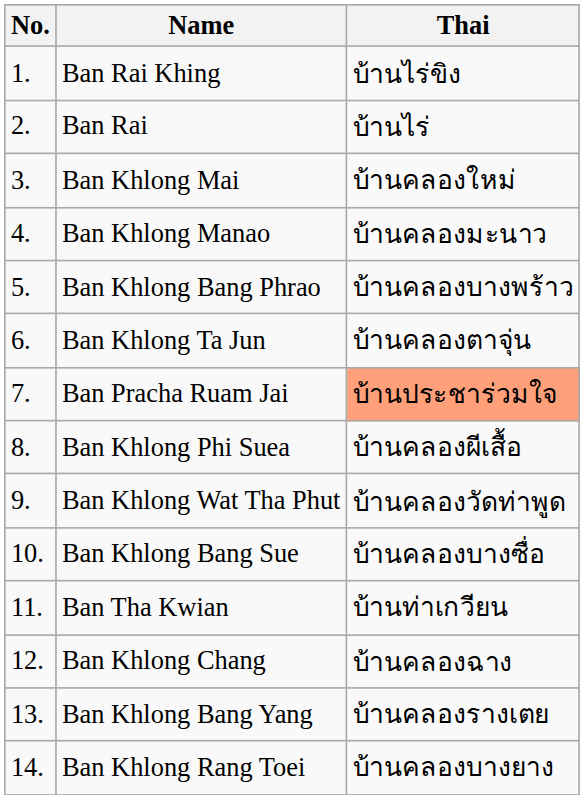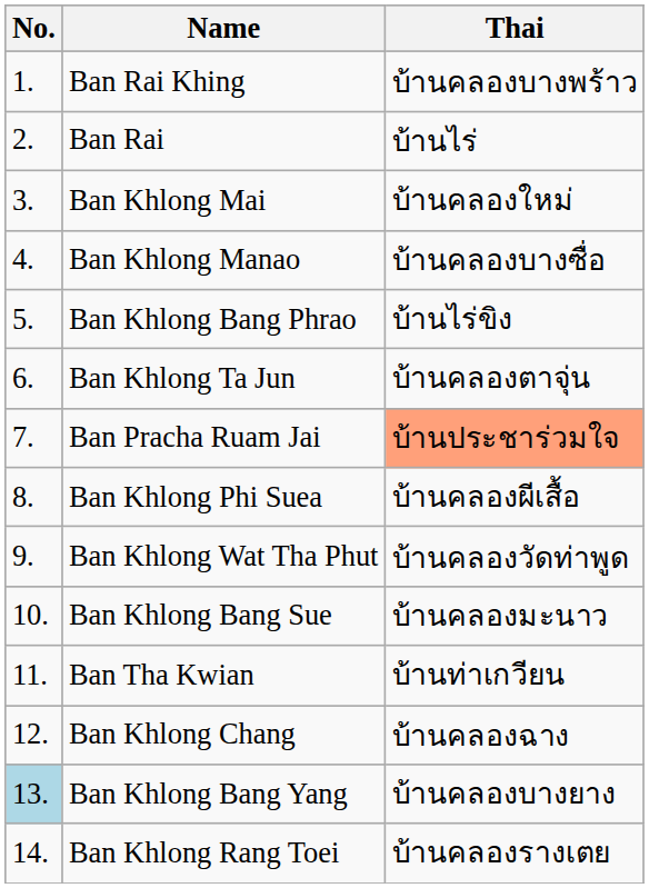Ban Rai Khing | Thai: บ้านไร่ขิง -> บ้านคลองบางพร้าว
Ban Khlong Manao | Thai: บ้านคลองมะนาว -> บ้านคลองบางซื่อ
Ban Khlong Bang Phrao | Thai: บ้านคลองบางพร้าว -> บ้านไร่ขิง
Ban Khlong Bang Sue | Thai: บ้านคลองบางซื่อ -> บ้านคลองมะนาว
Ban Khlong Bang Yang | No.: no background -> lightblue background
Ban Khlong Bang Yang | Thai: บ้านคลองรางเตย -> บ้านคลองบางยาง
Ban Khlong Rang Toei | Thai: บ้านคลองบางยาง -> บ้านคลองรางเตย
